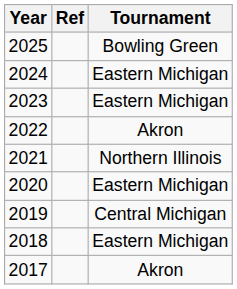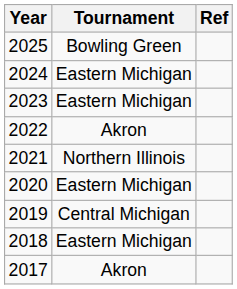columns swapped: Tournament <-> Ref
